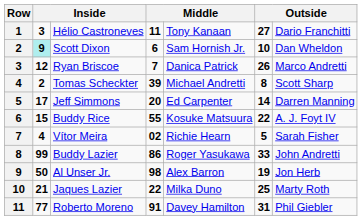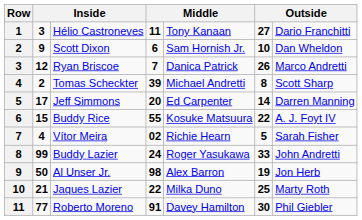Scott Dixon | column 2: paleturquoise background -> no background
Buddy Lazier | column 4: 86 -> 24
Roberto Moreno | column 6: 31 -> 30
